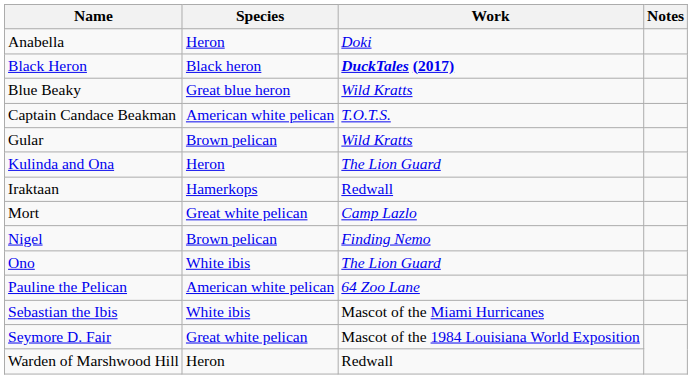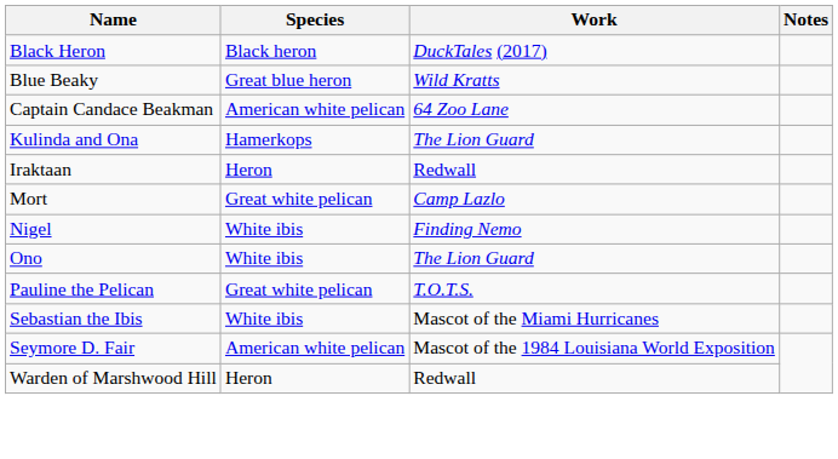- row: Anabella | Heron | Doki
Black Heron | Work: bold -> normal
Captain Candace Beakman | Work: T.O.T.S. -> 64 Zoo Lane
- row: Gular | Brown pelican | Wild Kratts
Kulinda and Ona | Species: Heron -> Hamerkops
Iraktaan | Species: Hamerkops -> Heron
Nigel | Species: Brown pelican -> White ibis
Pauline the Pelican | Species: American white pelican -> Great white pelican
Pauline the Pelican | Work: 64 Zoo Lane -> T.O.T.S.
Seymore D. Fair | Species: Great white pelican -> American white pelican
